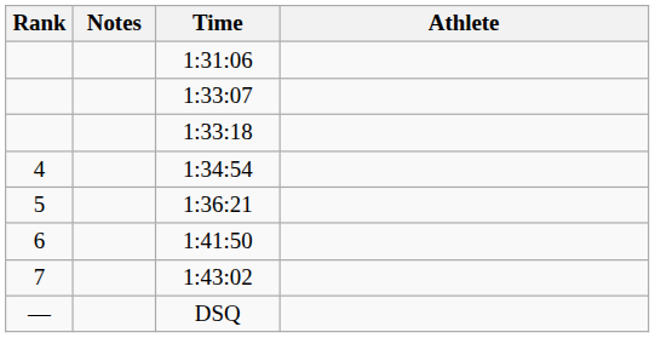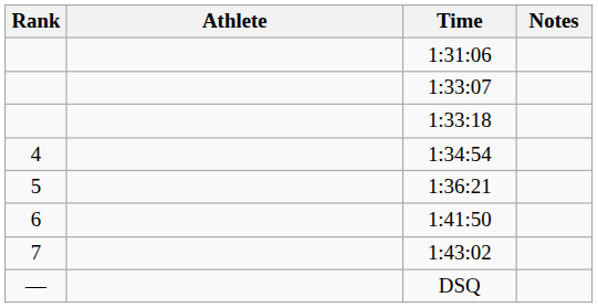columns swapped: Athlete <-> Notes
